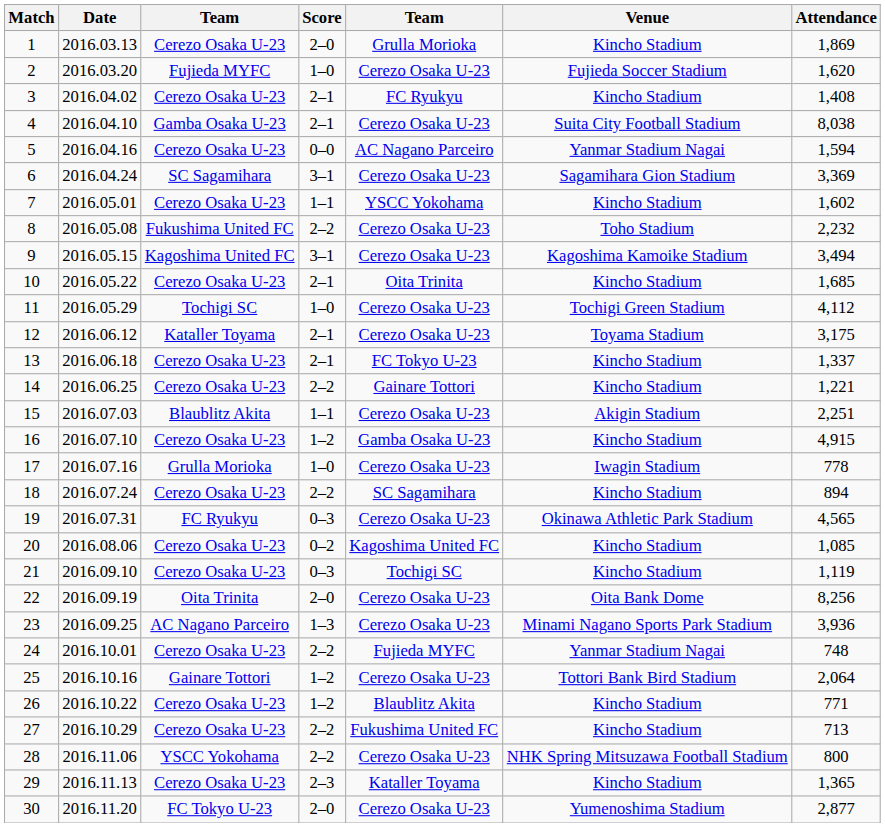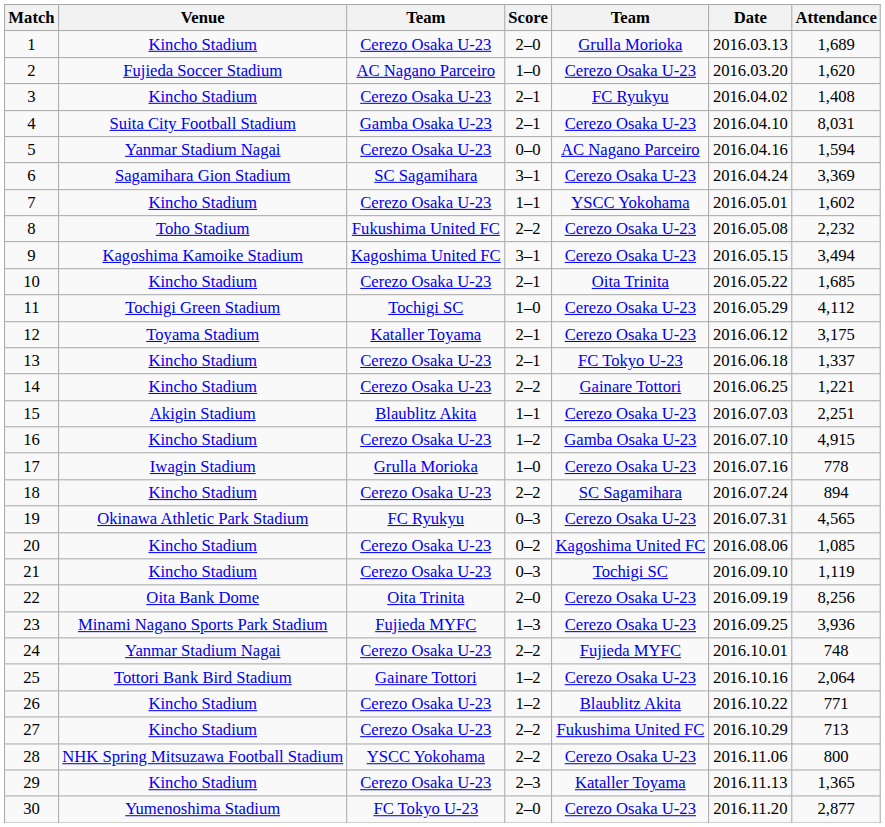columns swapped: Date <-> Venue
1 | Attendance: 1,869 -> 1,689
2 | column 3: Fujieda MYFC -> AC Nagano Parceiro
4 | Attendance: 8,038 -> 8,031
23 | column 3: AC Nagano Parceiro -> Fujieda MYFC
